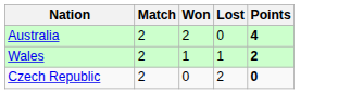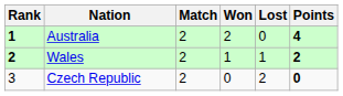+ column: Rank | 1 | 2 | 3
